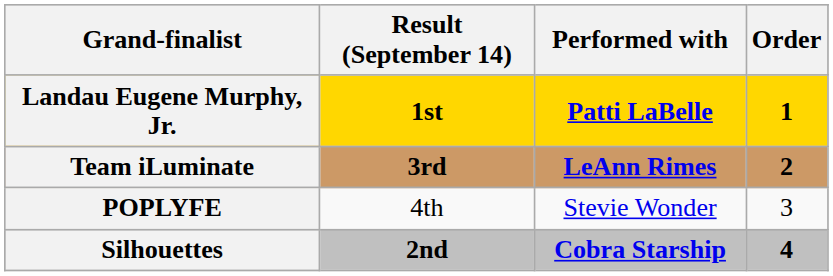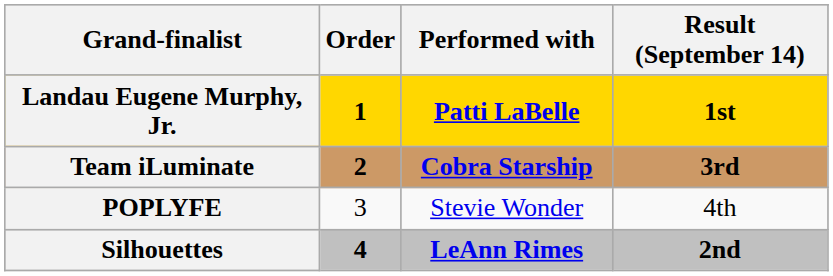columns swapped: Order <-> Result (September 14)
Team iLuminate | Performed with: LeAnn Rimes -> Cobra Starship
Silhouettes | Performed with: Cobra Starship -> LeAnn Rimes
